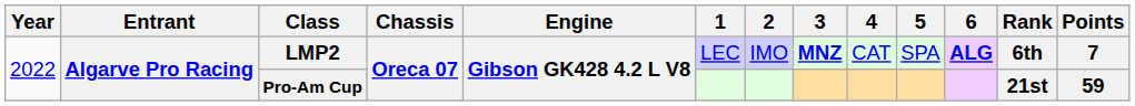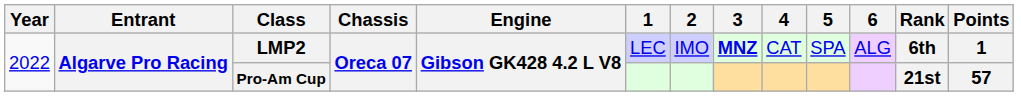LMP2 | 6: bold -> normal
LMP2 | Points: 7 -> 1
Pro-Am Cup | Points: 59 -> 57
